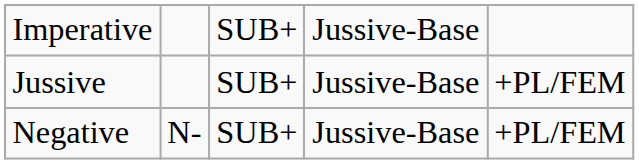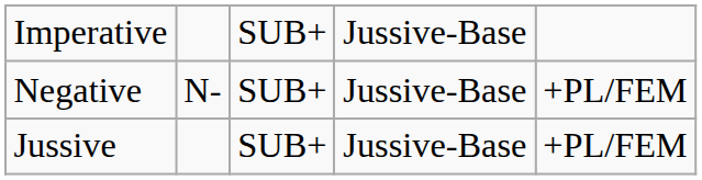rows swapped: Jussive <-> Negative
